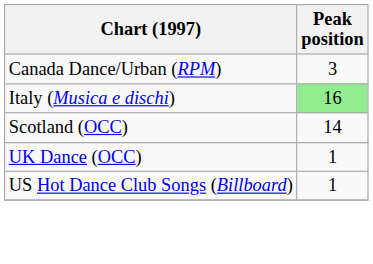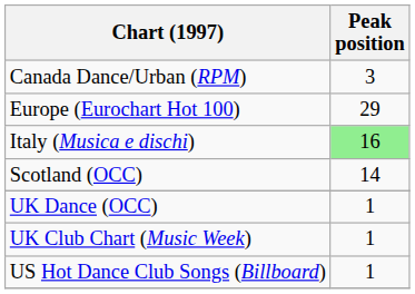+ row: Europe (Eurochart Hot 100) | 29
+ row: UK Club Chart (Music Week) | 1
